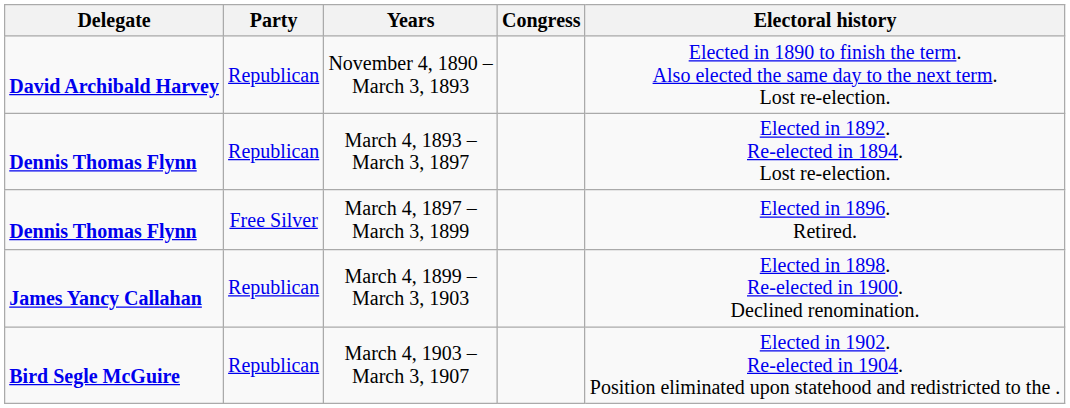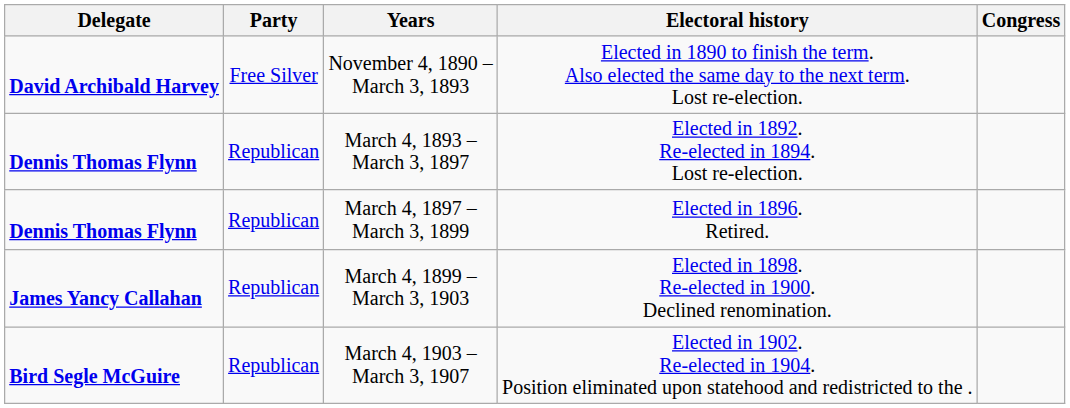columns swapped: Congress <-> Electoral history
November 4, 1890 – March 3, 1893 | Party: Republican -> Free Silver
March 4, 1897 – March 3, 1899 | Party: Free Silver -> Republican
